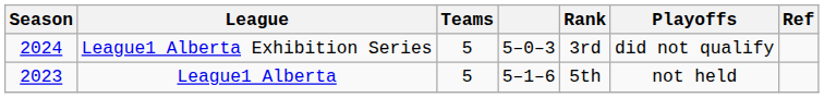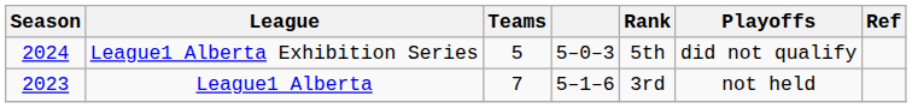League1 Alberta Exhibition Series | Rank: 3rd -> 5th
League1 Alberta | Teams: 5 -> 7
League1 Alberta | Rank: 5th -> 3rd
